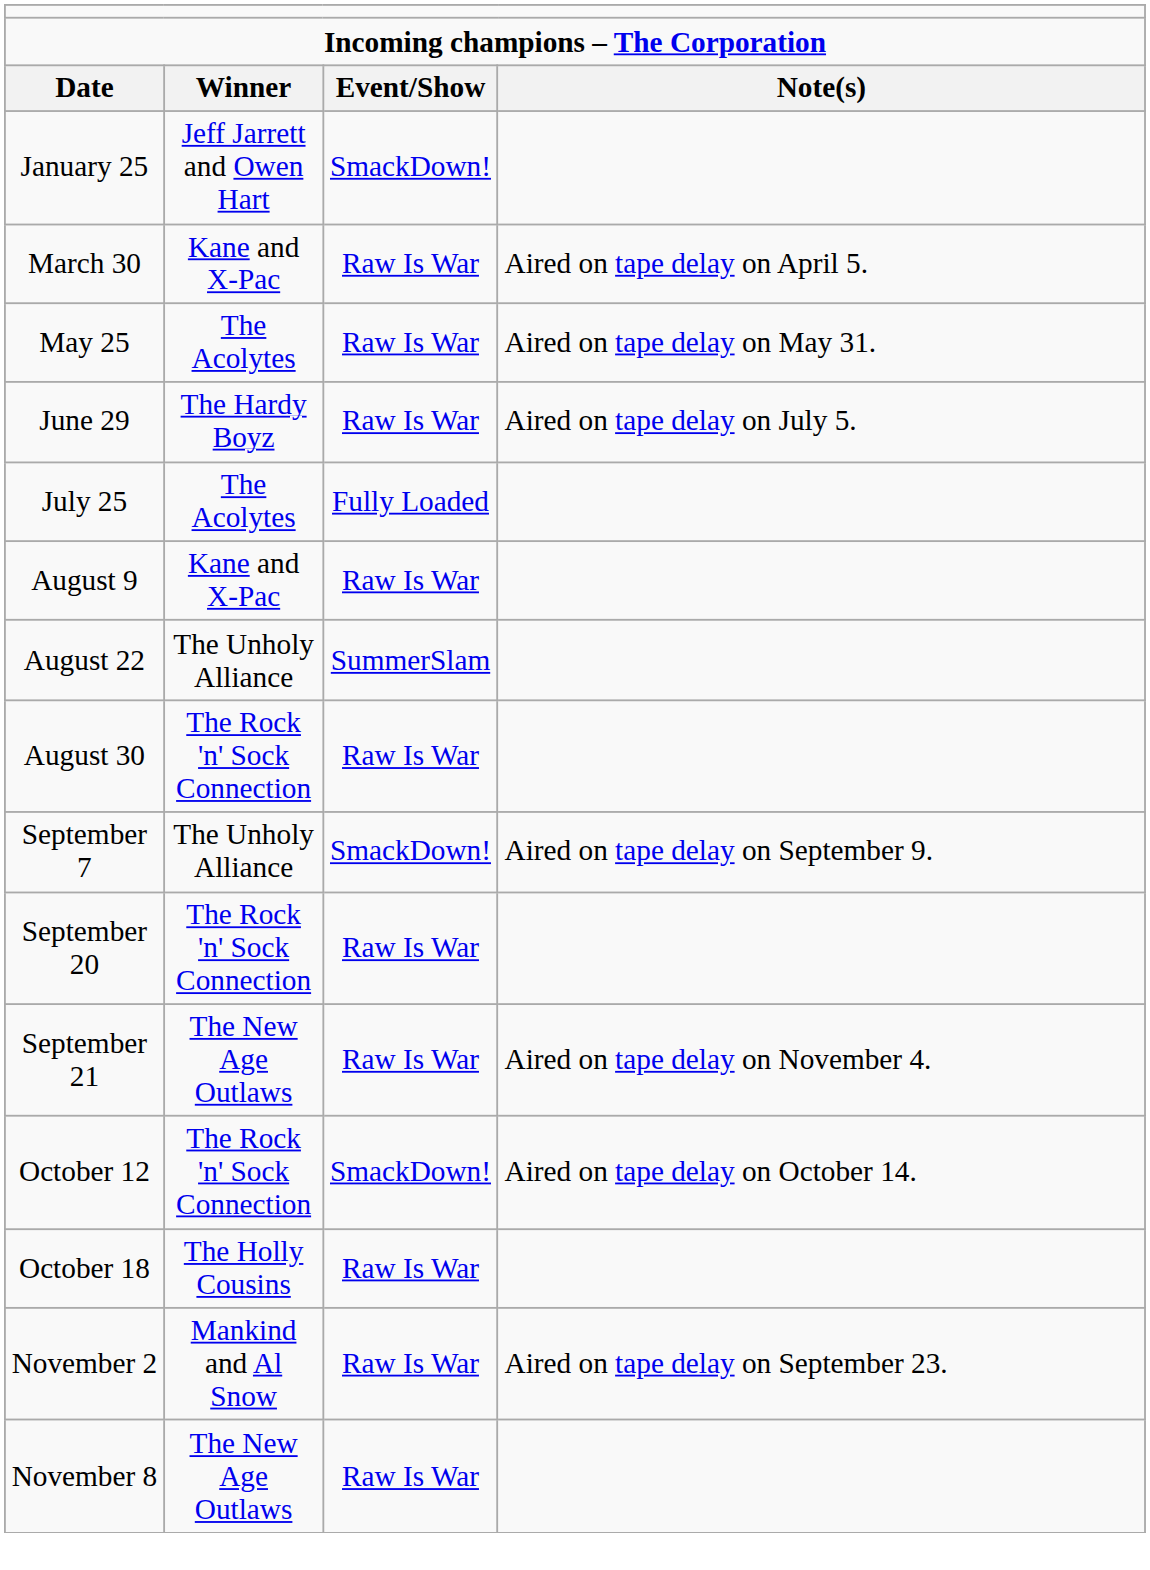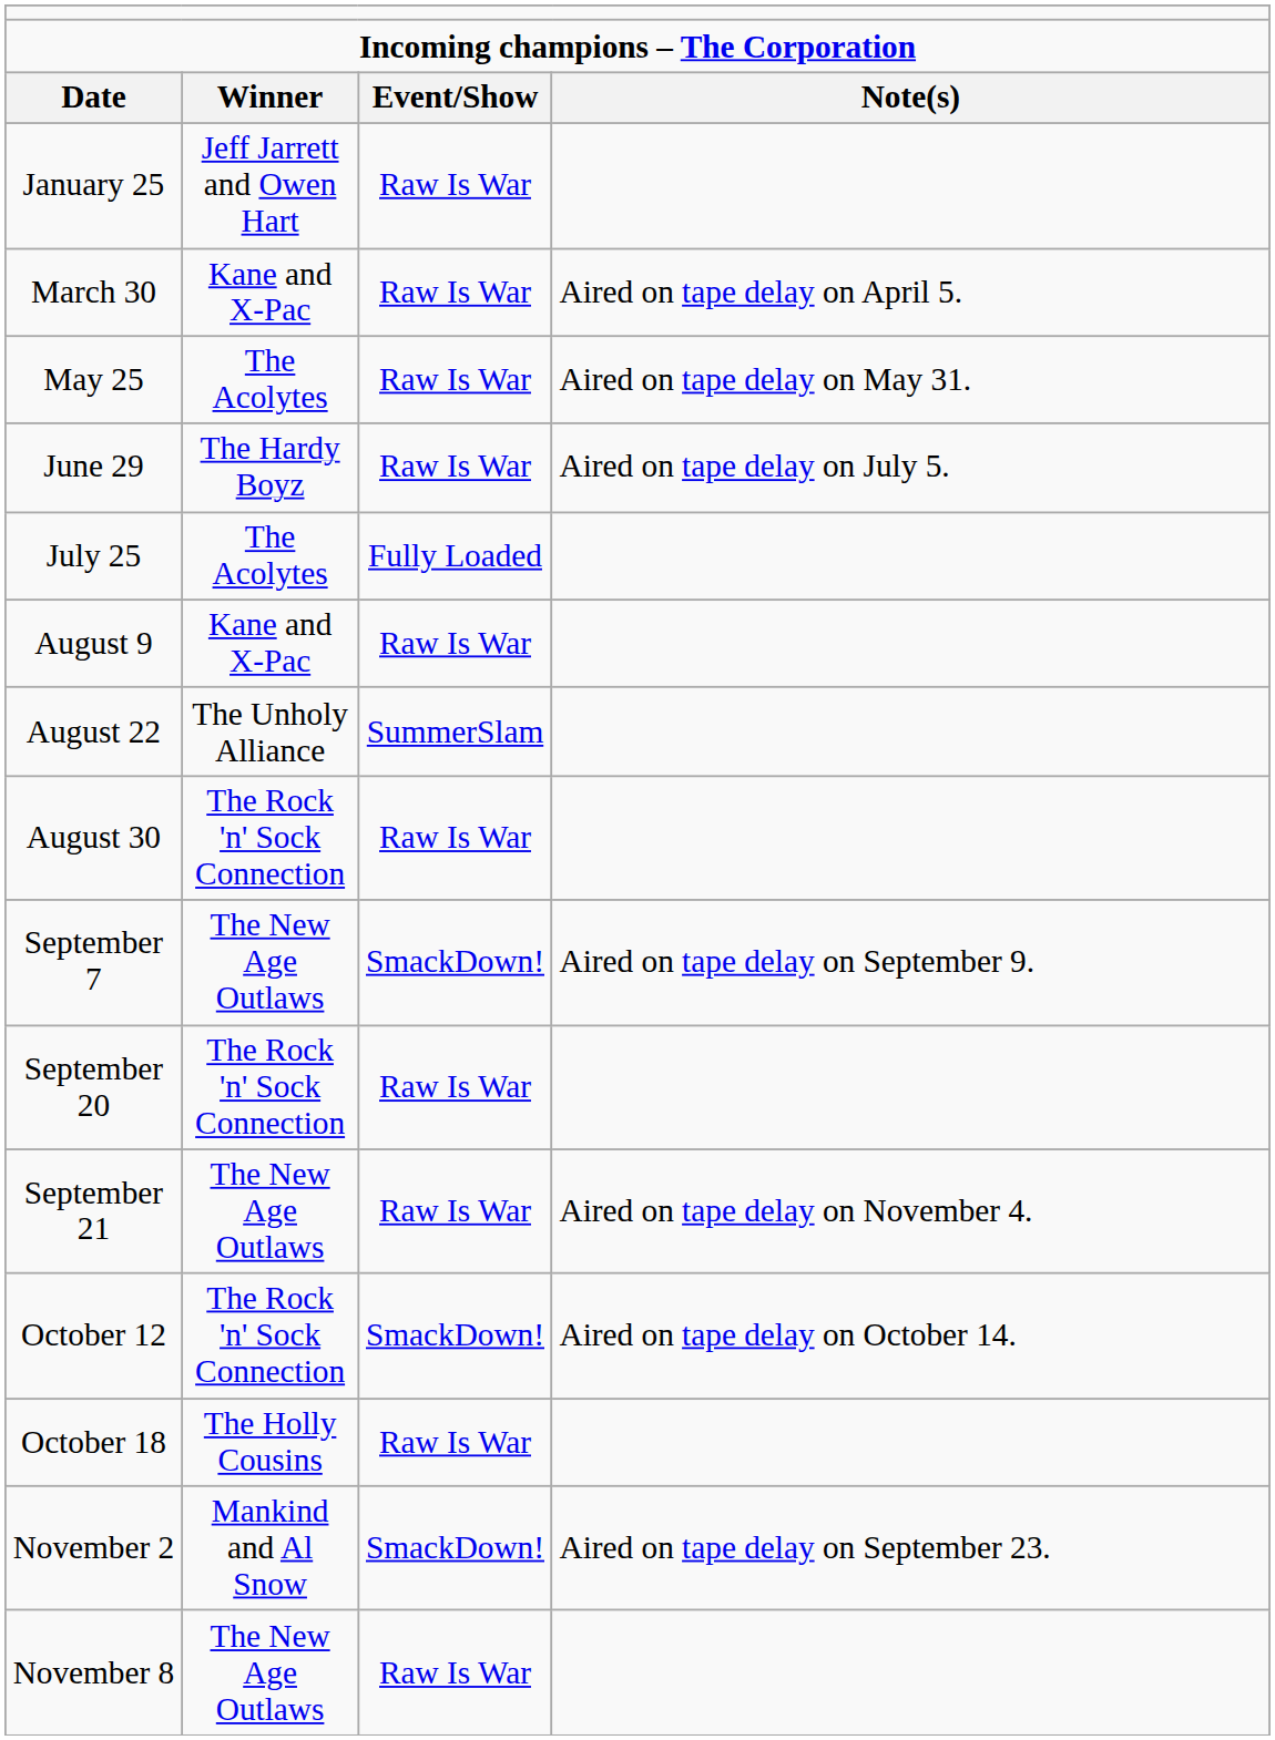January 25 | column 3: SmackDown! -> Raw Is War
September 7 | column 2: The Unholy Alliance -> The New Age Outlaws
November 2 | column 3: Raw Is War -> SmackDown!
